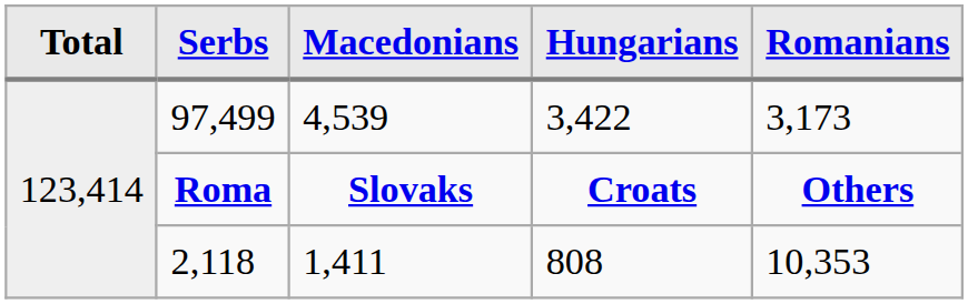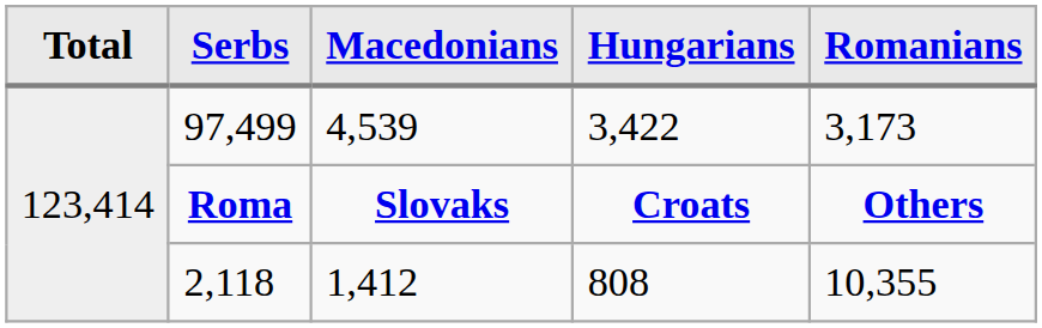2,118 | Macedonians: 1,411 -> 1,412
2,118 | Romanians: 10,353 -> 10,355
